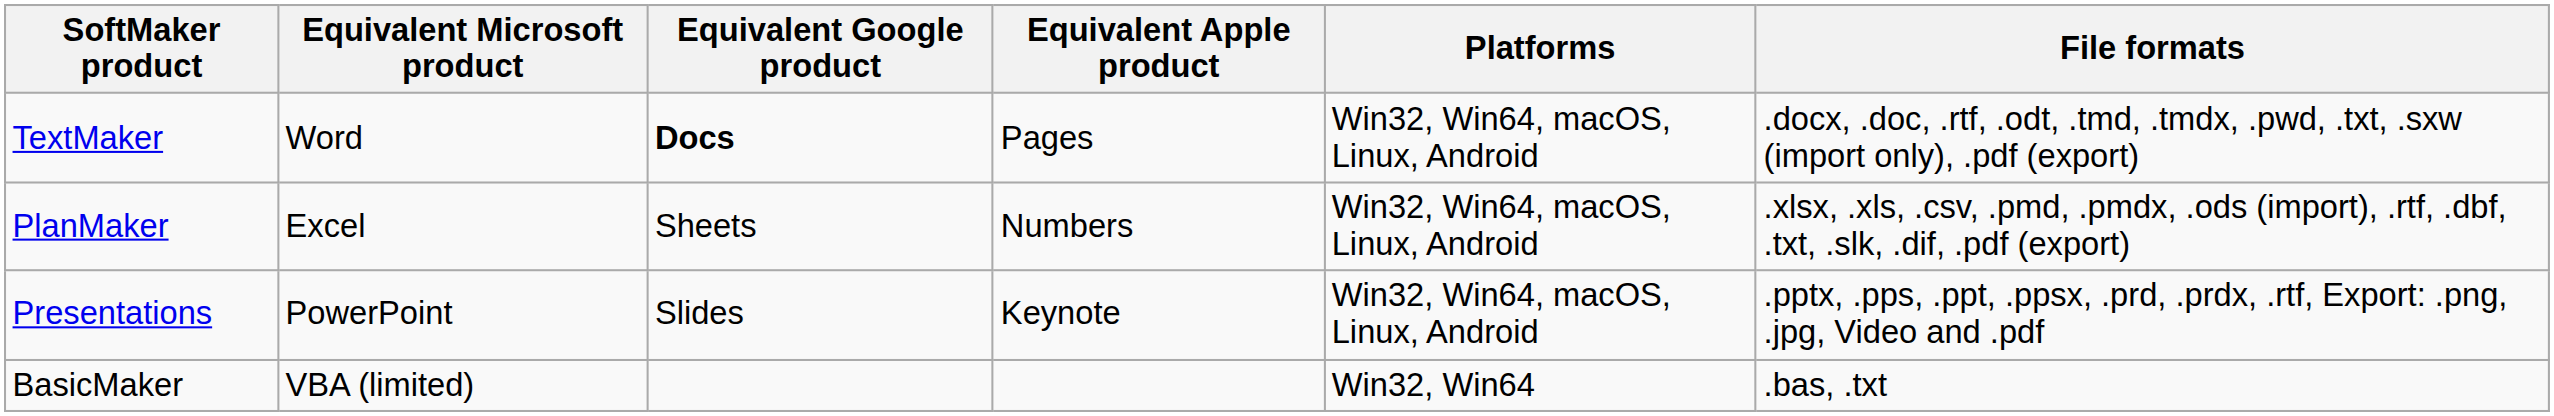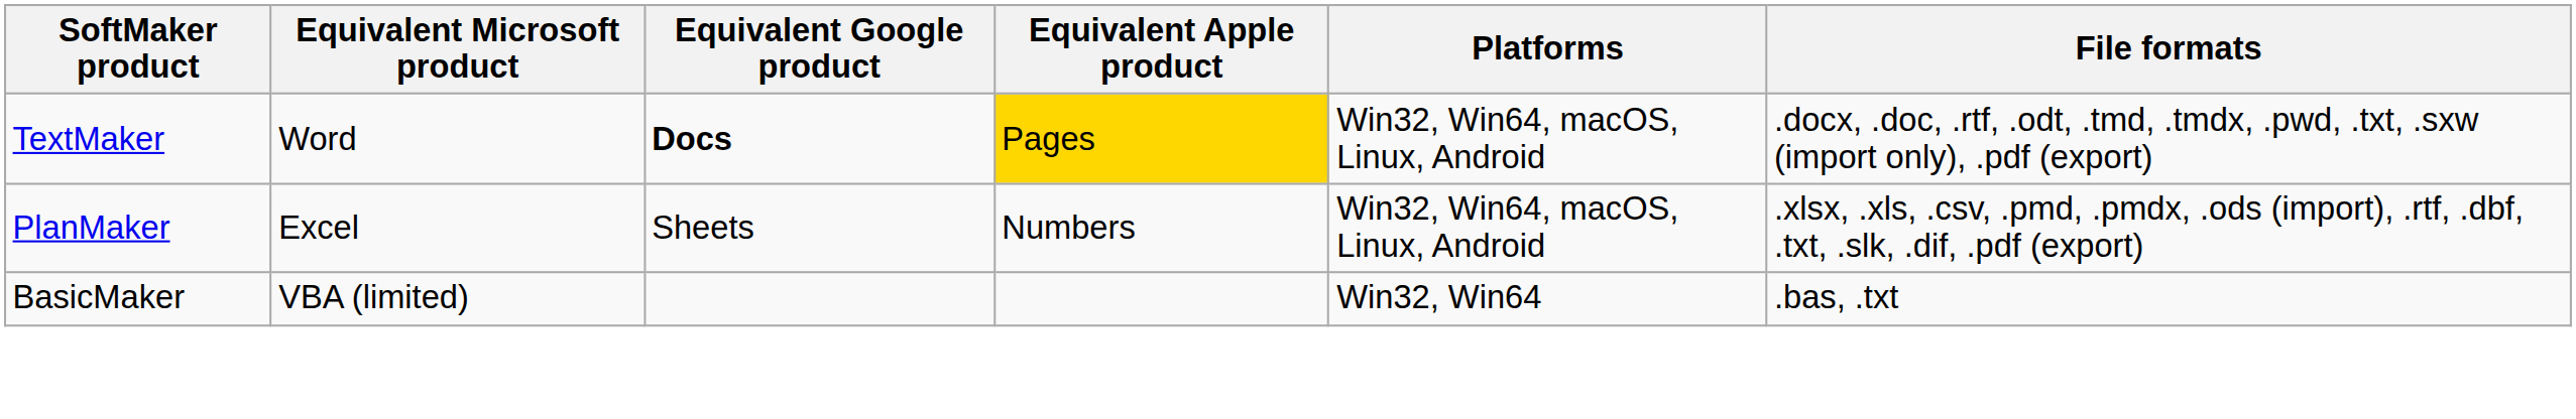TextMaker | Equivalent Apple product: no background -> gold background
- row: Presentations | PowerPoint | Slides | Keynote | Win32, Win64, macOS, Linux, Android | .pptx, .pps, .ppt, .ppsx, .prd, .prdx, .rtf, Export: .png, .jpg, Video and .pdf
